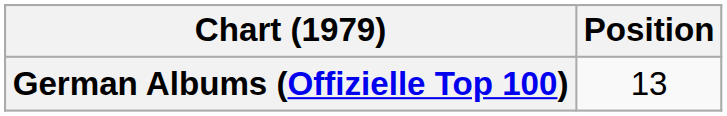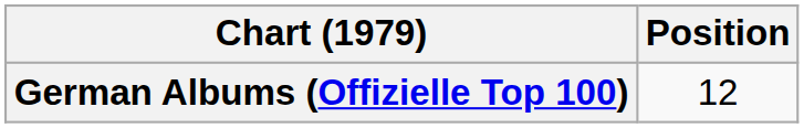German Albums (Offizielle Top 100) | Position: 13 -> 12
